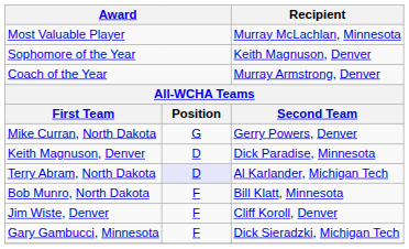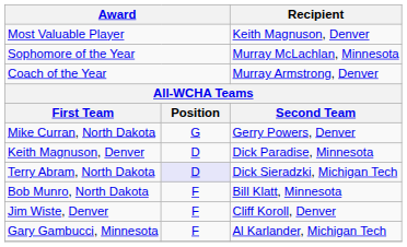Most Valuable Player | Recipient: Murray McLachlan, Minnesota -> Keith Magnuson, Denver
Sophomore of the Year | Recipient: Keith Magnuson, Denver -> Murray McLachlan, Minnesota
Terry Abram, North Dakota | Recipient: Al Karlander, Michigan Tech -> Dick Sieradzki, Michigan Tech
Gary Gambucci, Minnesota | Recipient: Dick Sieradzki, Michigan Tech -> Al Karlander, Michigan Tech
